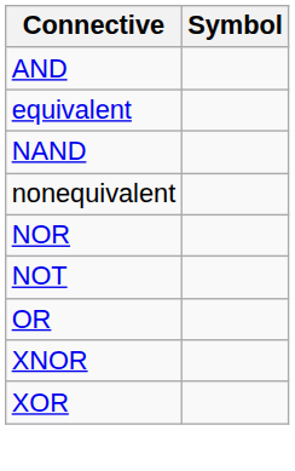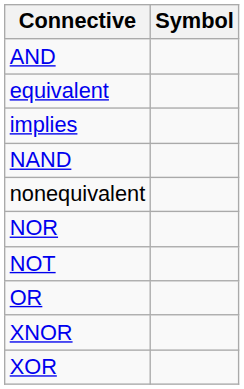+ row: implies
